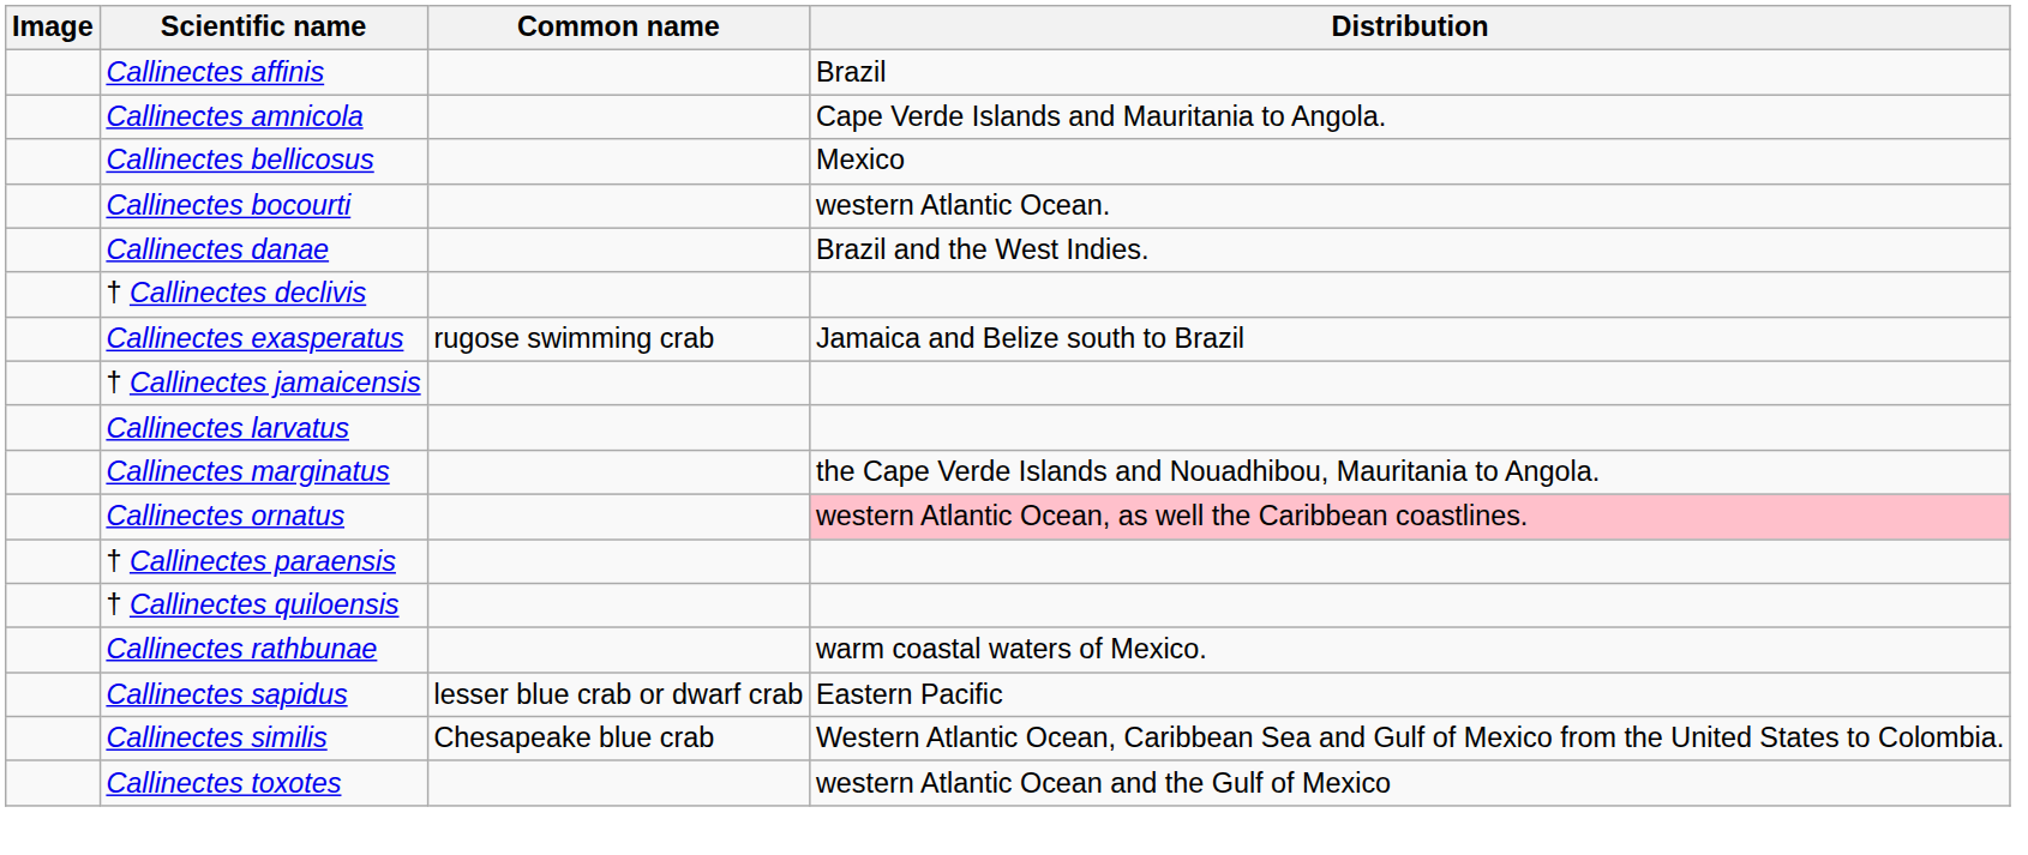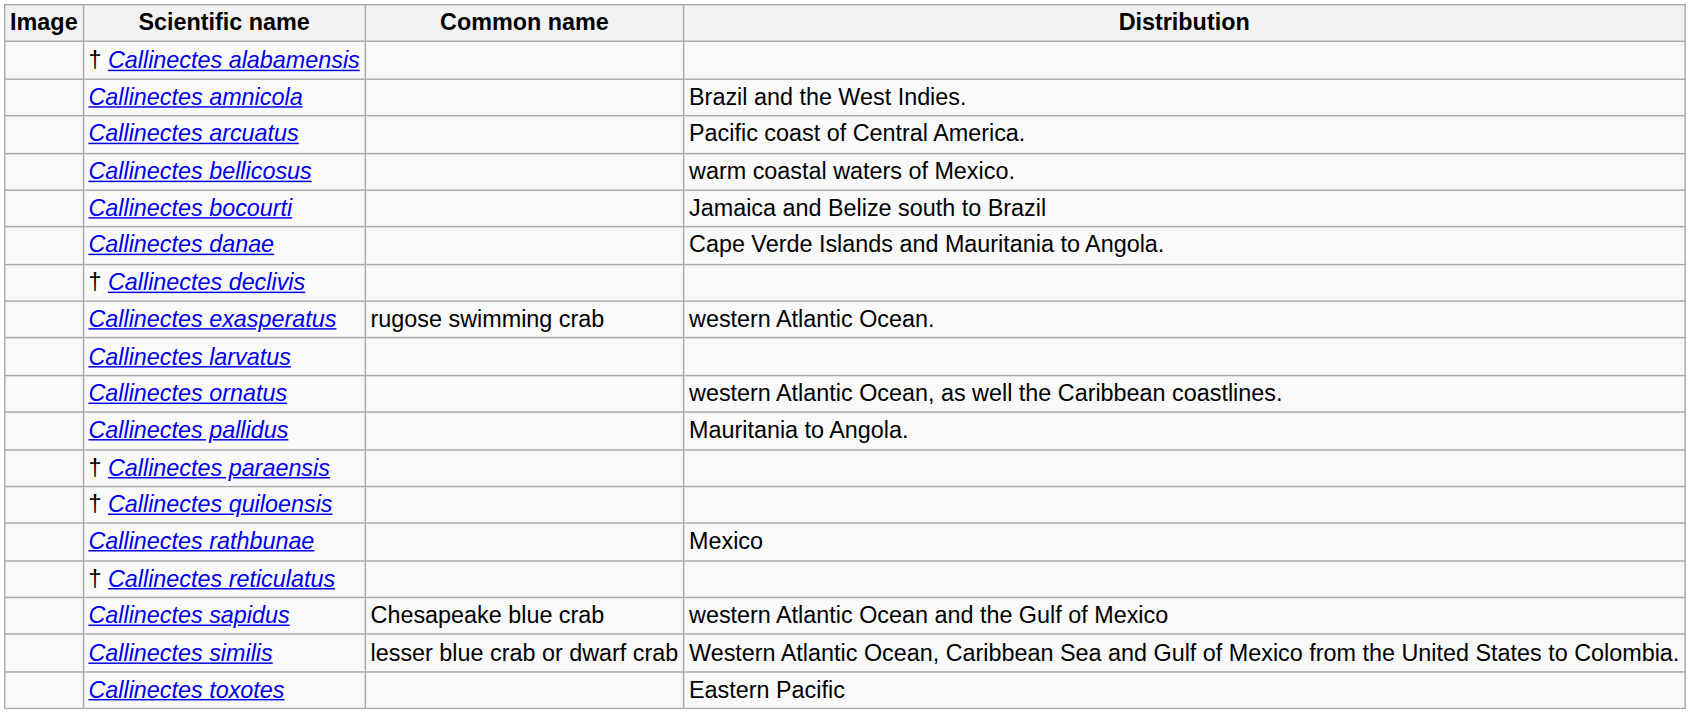- row: Callinectes affinis | Brazil
+ row: † Callinectes alabamensis
Callinectes amnicola | Distribution: Cape Verde Islands and Mauritania to Angola. -> Brazil and the West Indies.
+ row: Callinectes arcuatus | Pacific coast of Central America.
Callinectes bellicosus | Distribution: Mexico -> warm coastal waters of Mexico.
Callinectes bocourti | Distribution: western Atlantic Ocean. -> Jamaica and Belize south to Brazil
Callinectes danae | Distribution: Brazil and the West Indies. -> Cape Verde Islands and Mauritania to Angola.
Callinectes exasperatus | Distribution: Jamaica and Belize south to Brazil -> western Atlantic Ocean.
- row: † Callinectes jamaicensis
- row: Callinectes marginatus | the Cape Verde Islands and Nouadhibou, Mauritania to Angola.
Callinectes ornatus | Distribution: pink background -> no background
+ row: Callinectes pallidus | Mauritania to Angola.
Callinectes rathbunae | Distribution: warm coastal waters of Mexico. -> Mexico
+ row: † Callinectes reticulatus
Callinectes sapidus | Common name: lesser blue crab or dwarf crab -> Chesapeake blue crab
Callinectes sapidus | Distribution: Eastern Pacific -> western Atlantic Ocean and the Gulf of Mexico
Callinectes similis | Common name: Chesapeake blue crab -> lesser blue crab or dwarf crab
Callinectes toxotes | Distribution: western Atlantic Ocean and the Gulf of Mexico -> Eastern Pacific
